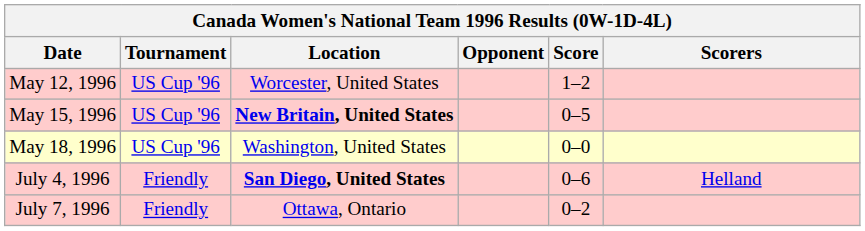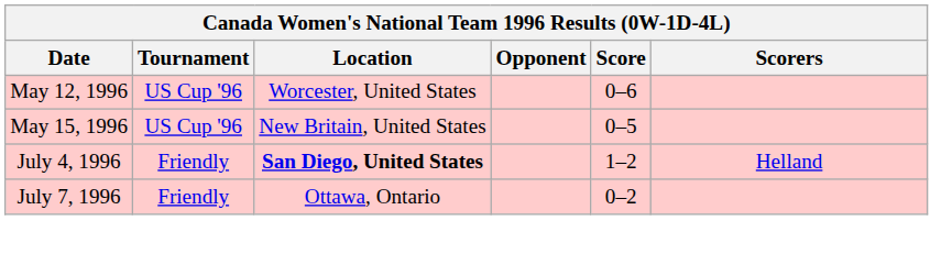May 12, 1996 | Score: 1–2 -> 0–6
May 15, 1996 | Location: bold -> normal
- row: May 18, 1996 | US Cup '96 | Washington, United States | 0–0
July 4, 1996 | Score: 0–6 -> 1–2
